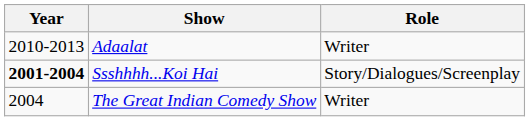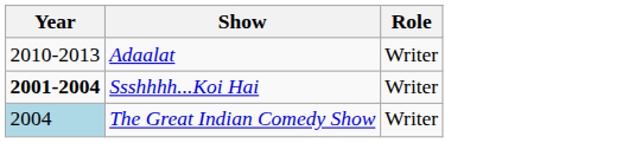Ssshhhh...Koi Hai | Role: Story/Dialogues/Screenplay -> Writer
The Great Indian Comedy Show | Year: no background -> lightblue background
